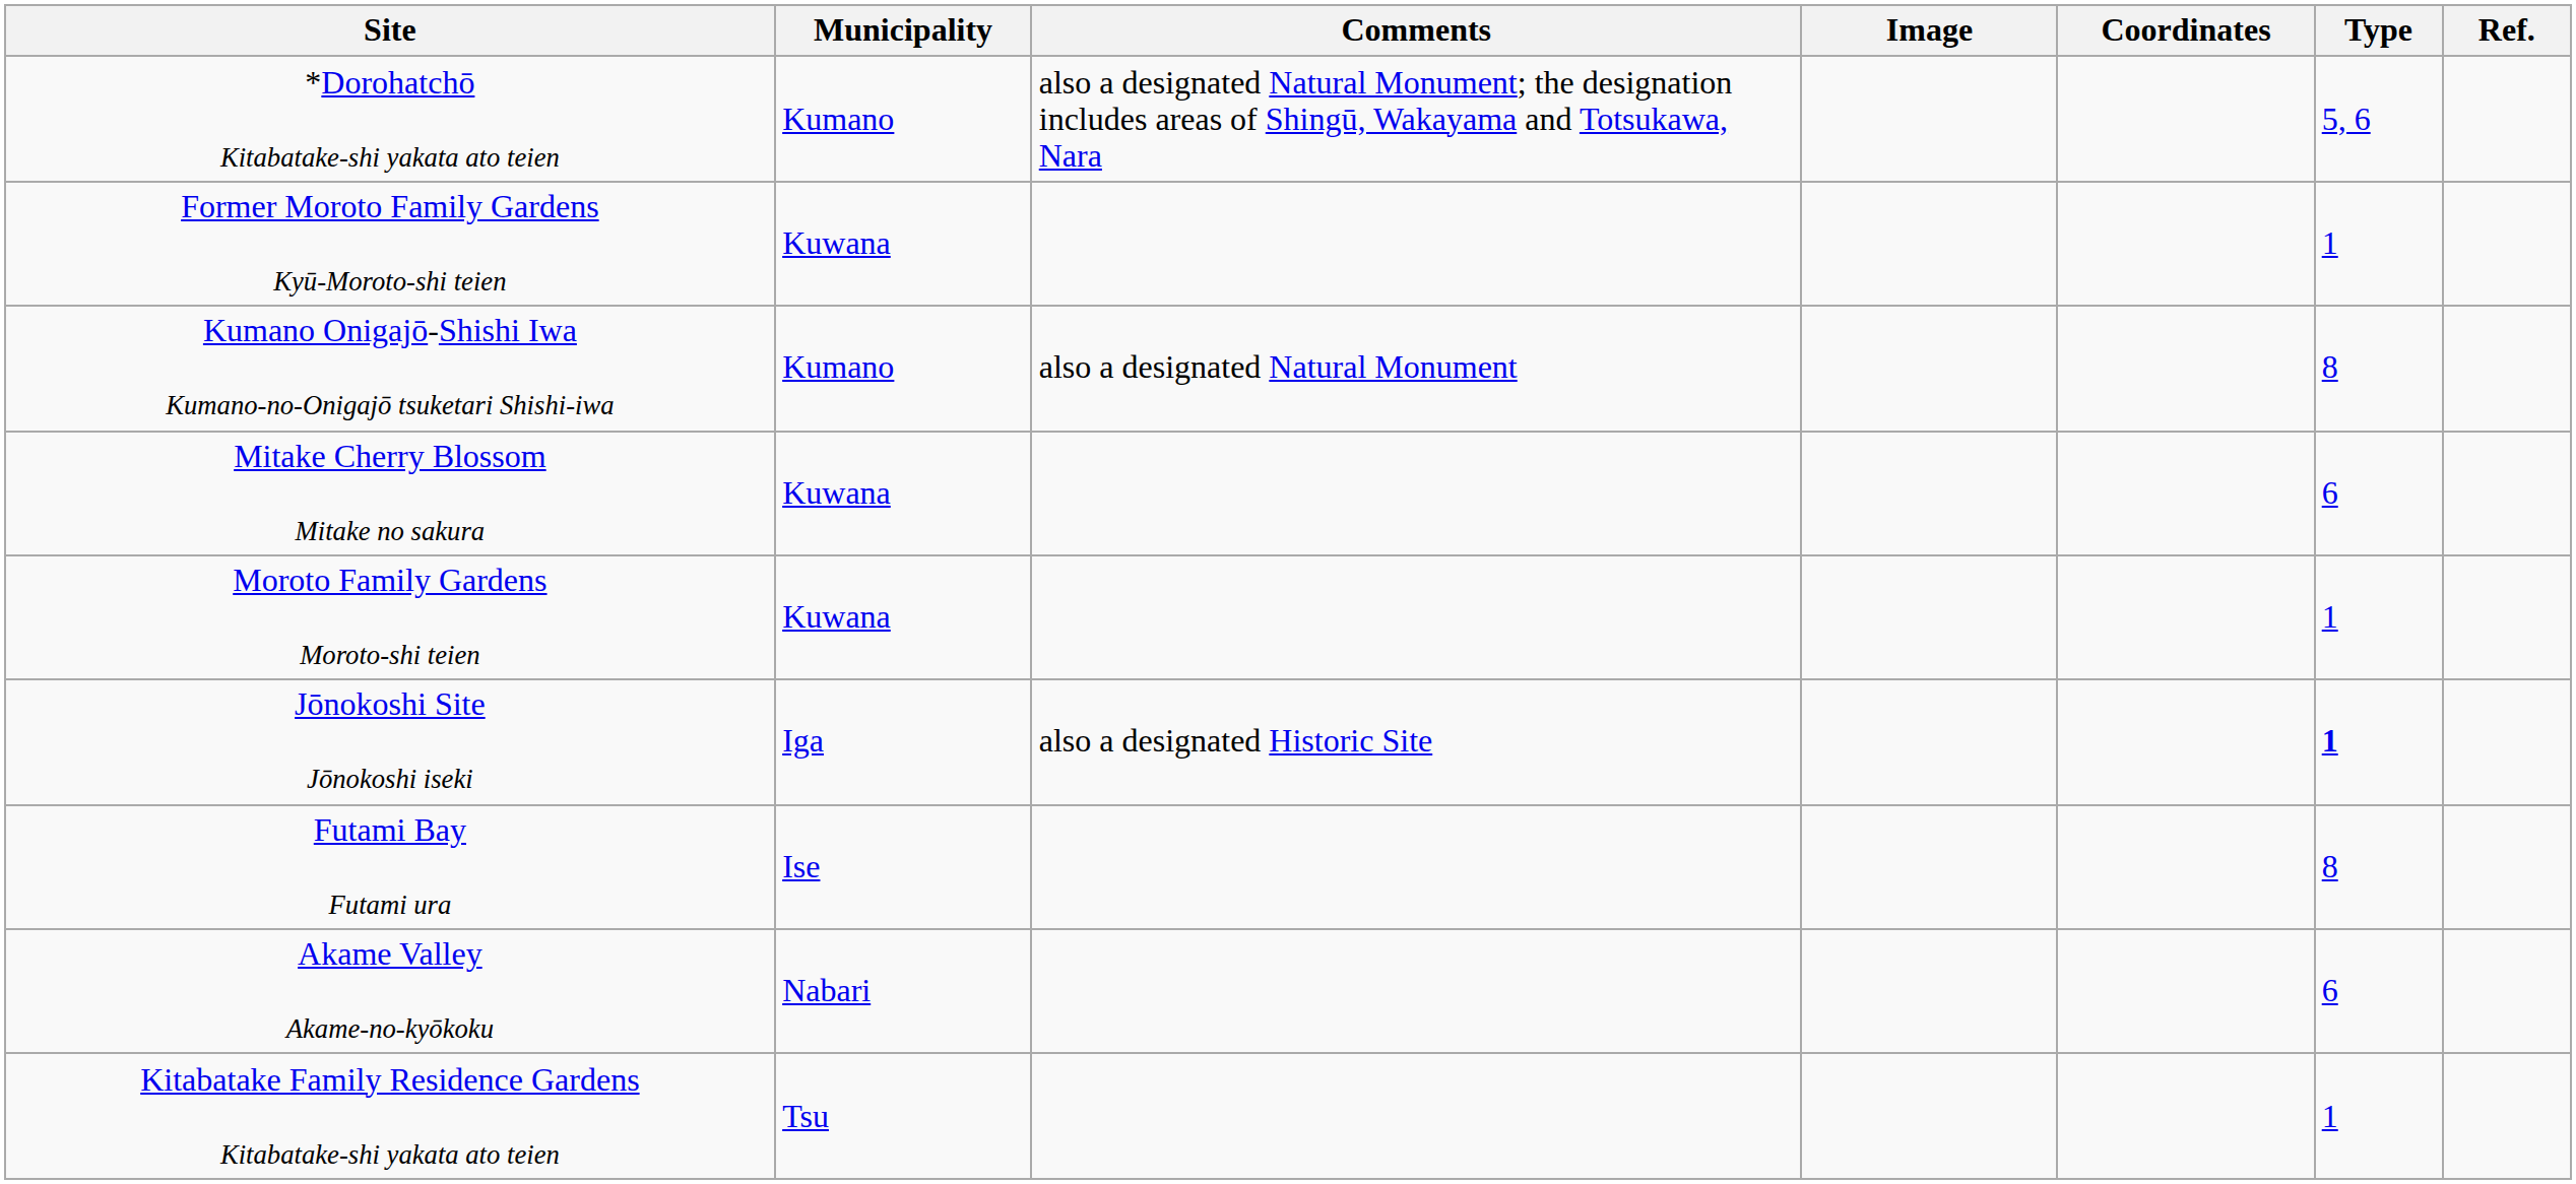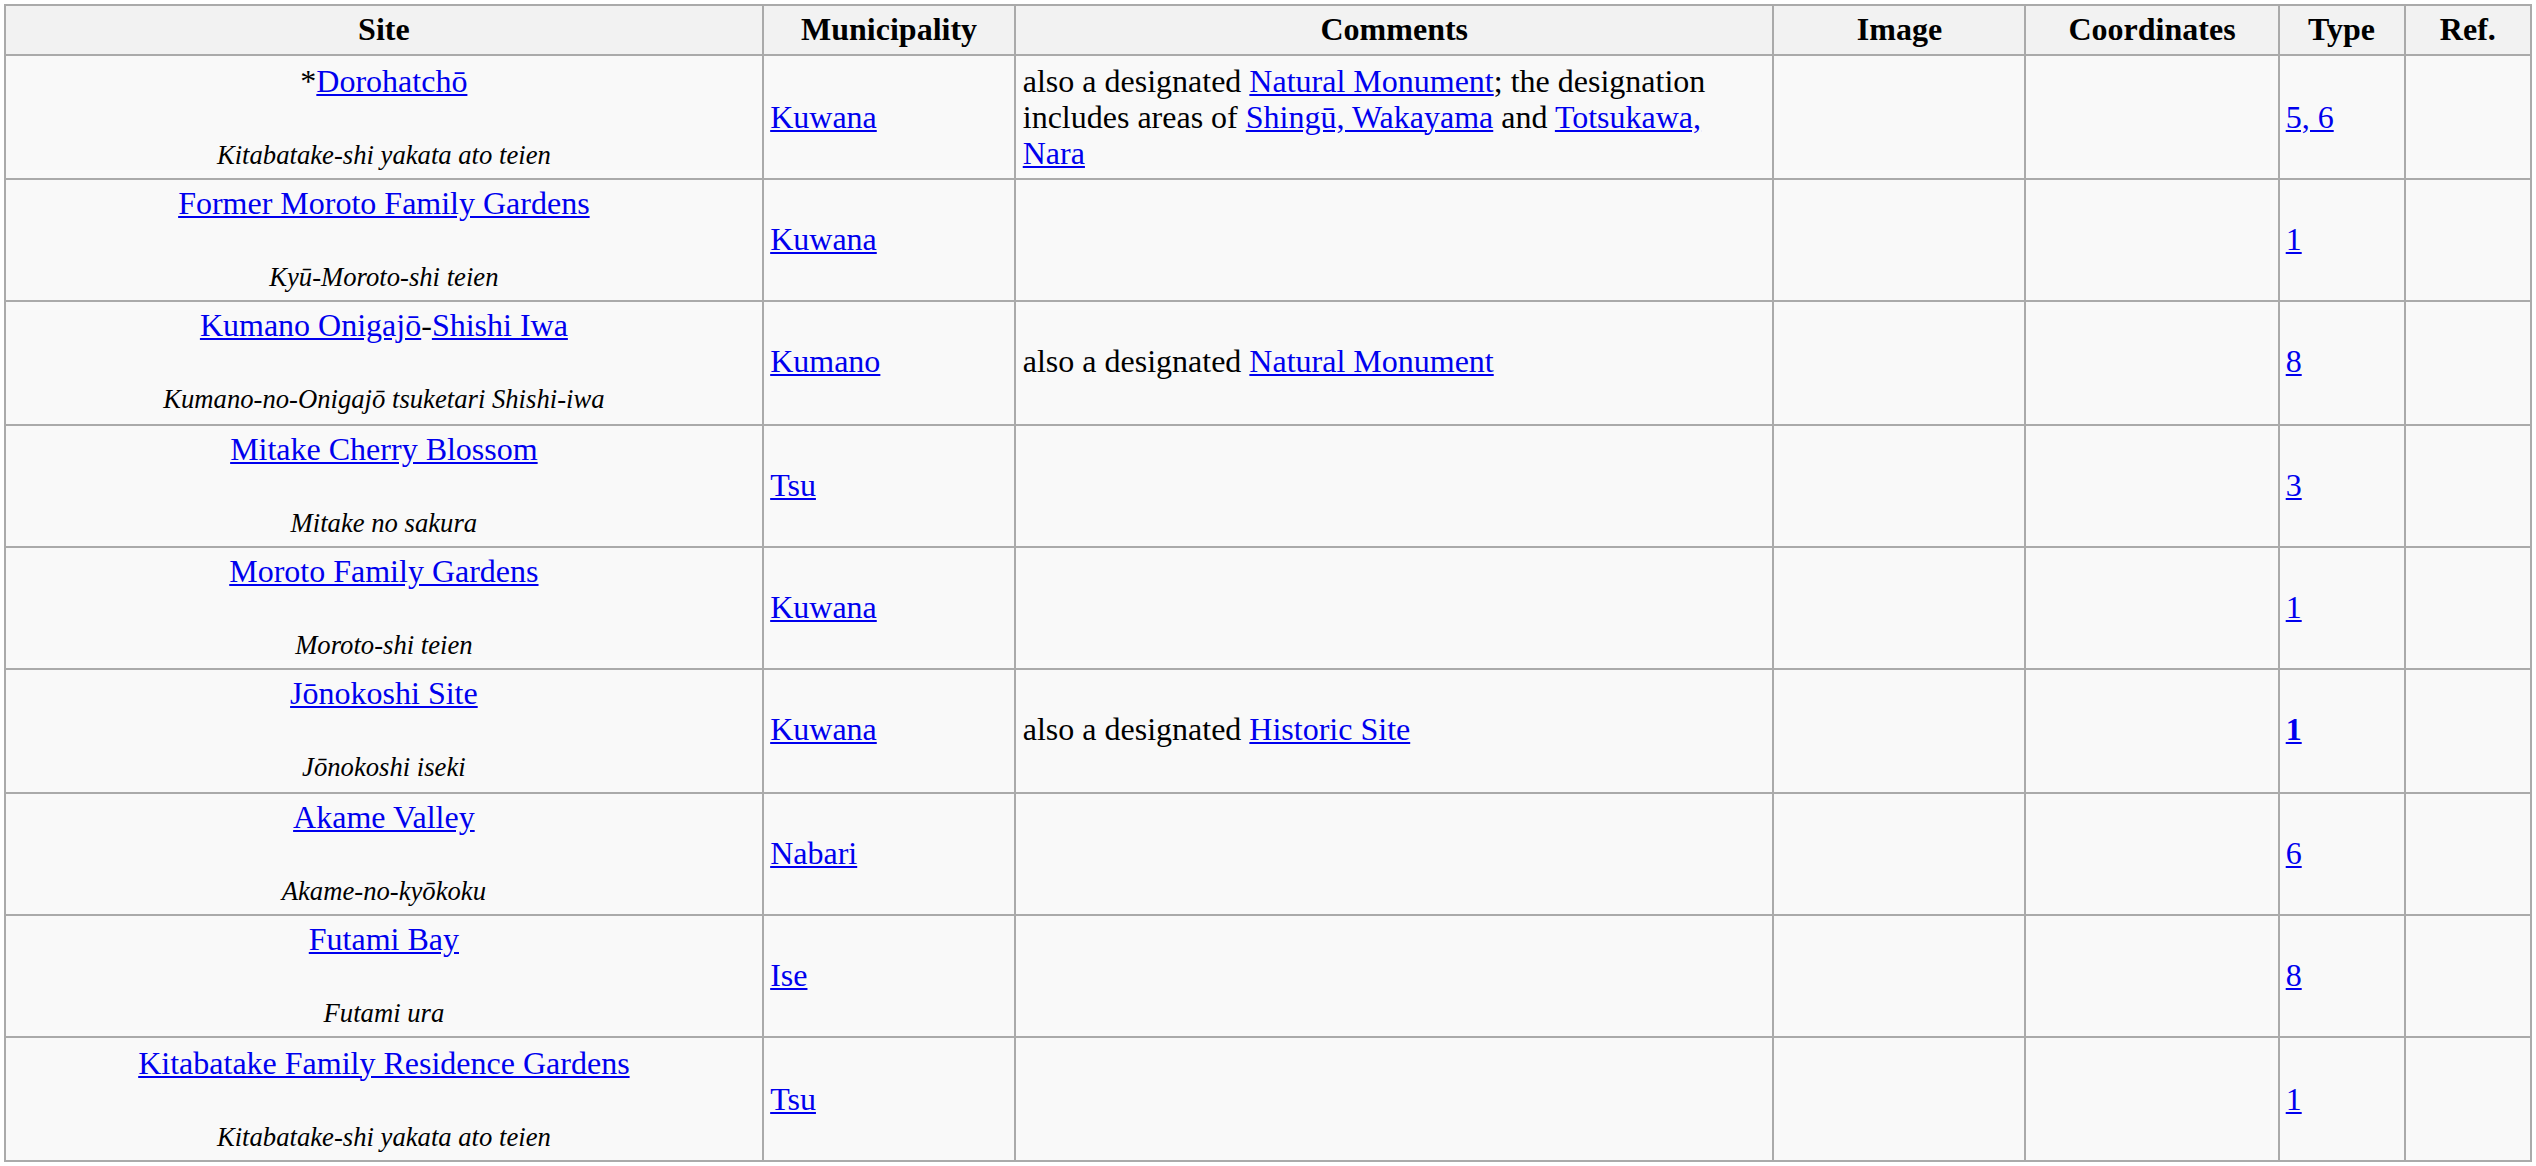*Dorohatchō Kitabatake-shi yakata ato teien | Municipality: Kumano -> Kuwana
Mitake Cherry Blossom Mitake no sakura | Municipality: Kuwana -> Tsu
Mitake Cherry Blossom Mitake no sakura | Type: 6 -> 3
Jōnokoshi Site Jōnokoshi iseki | Municipality: Iga -> Kuwana
rows swapped: Akame Valley Akame-no-kyōkoku <-> Futami Bay Futami ura
